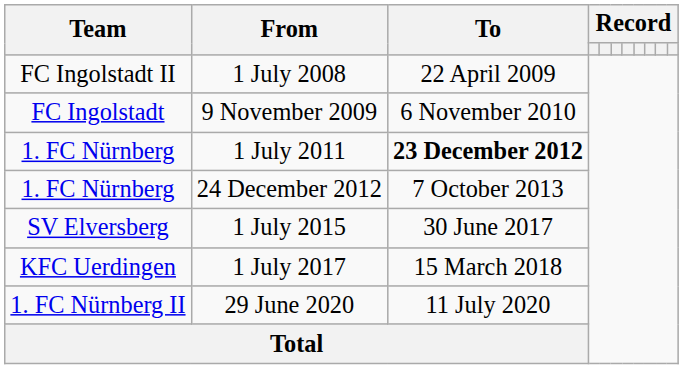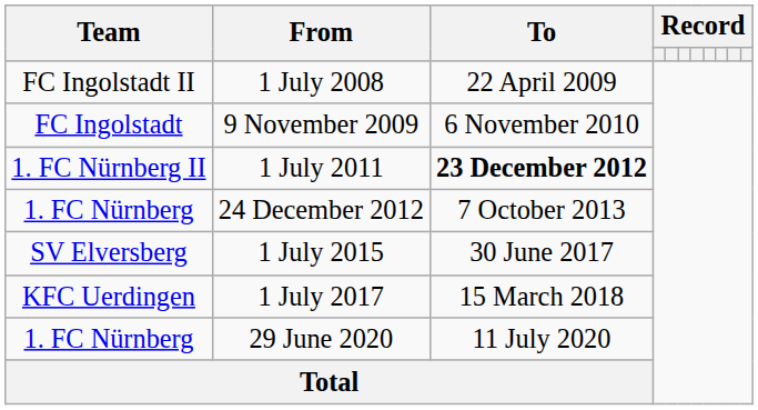1 July 2011 | Team: 1. FC Nürnberg -> 1. FC Nürnberg II
29 June 2020 | Team: 1. FC Nürnberg II -> 1. FC Nürnberg
